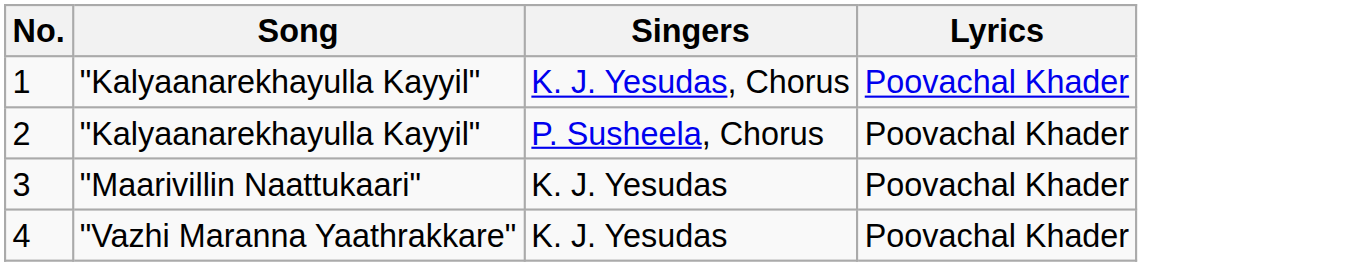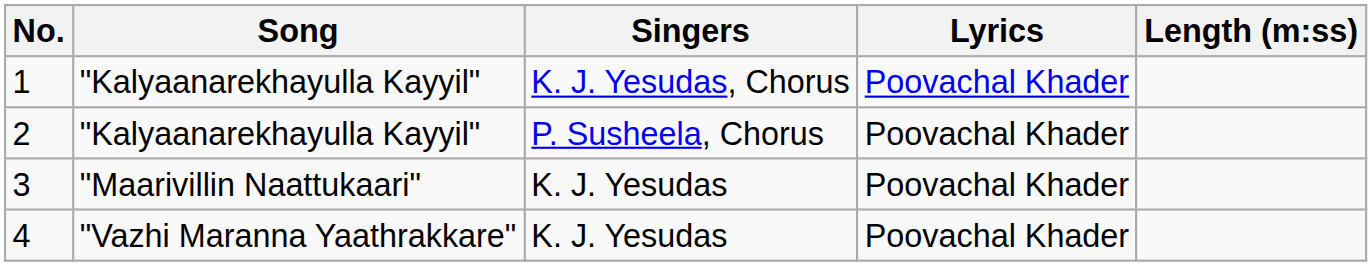+ column: Length (m:ss)
